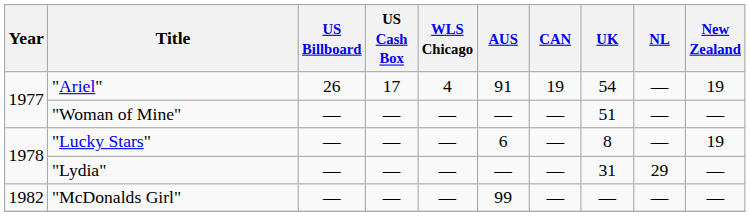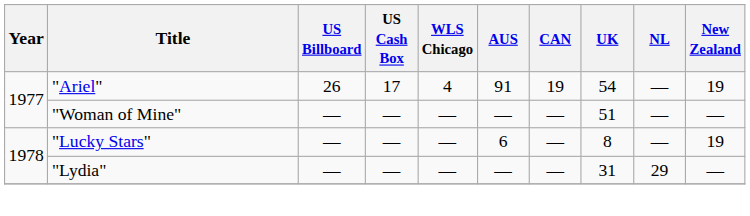- row: 1982 | "McDonalds Girl" | — | — | — | 99 | — | — | — | —
